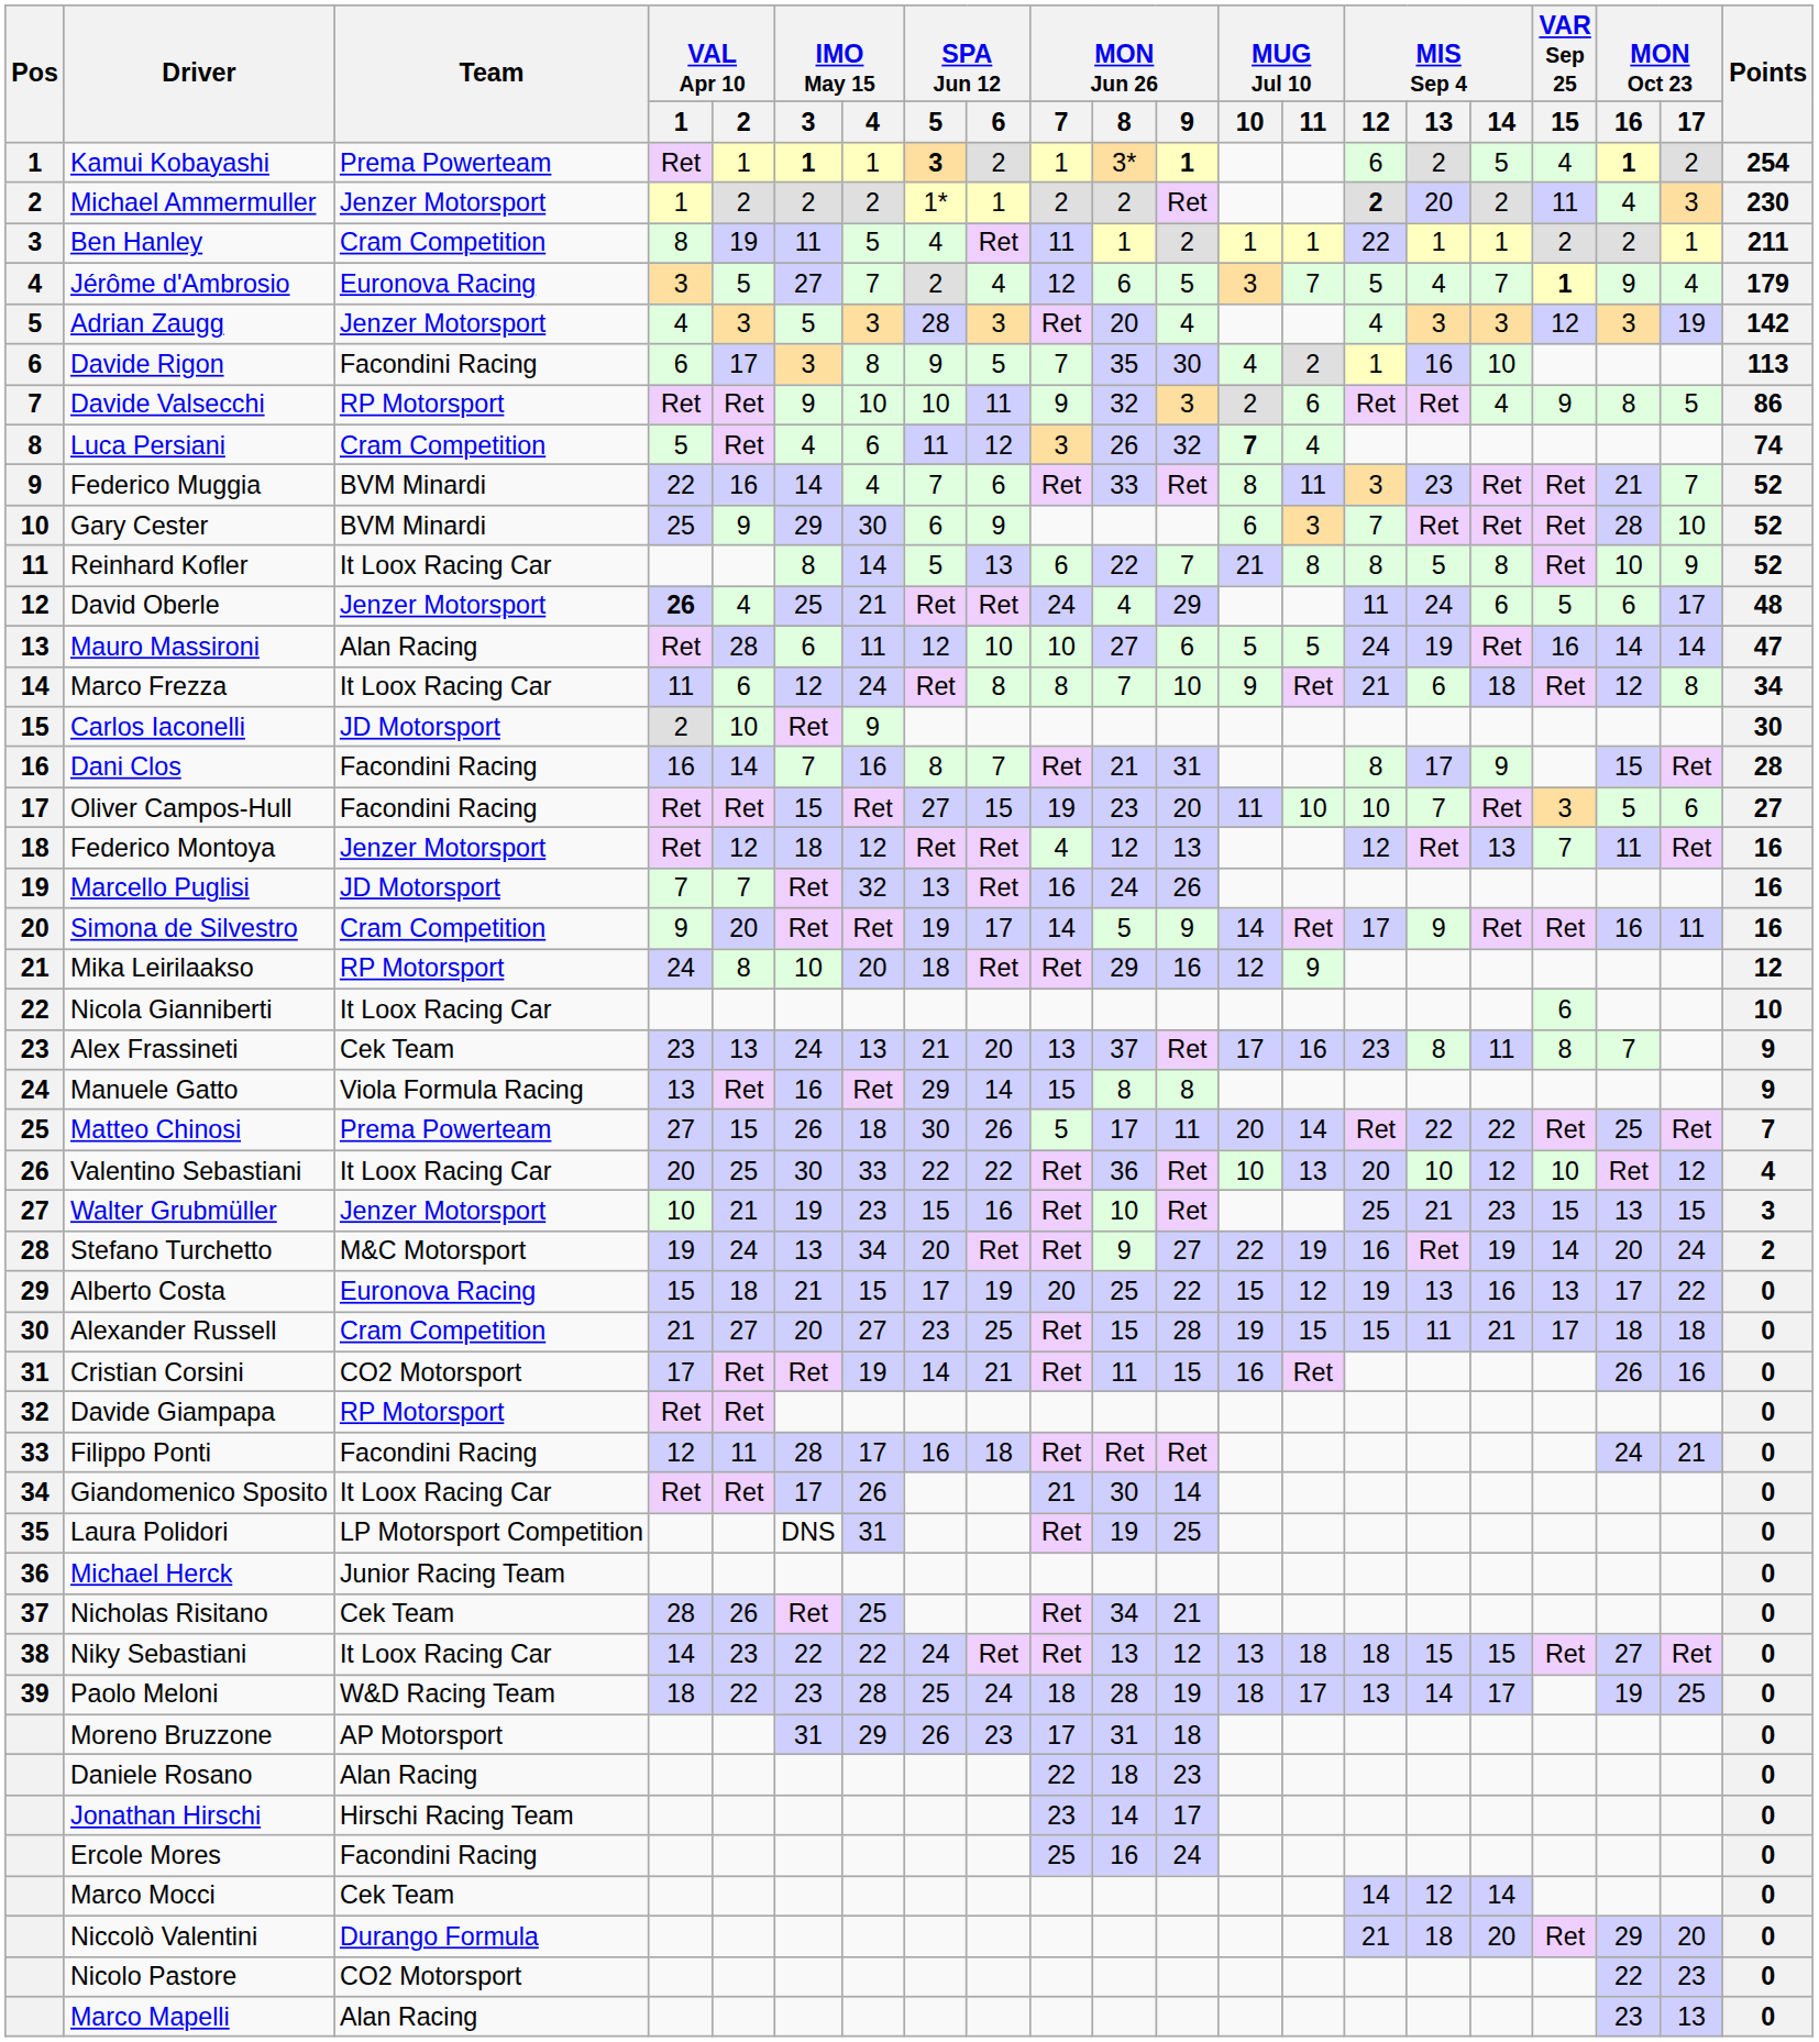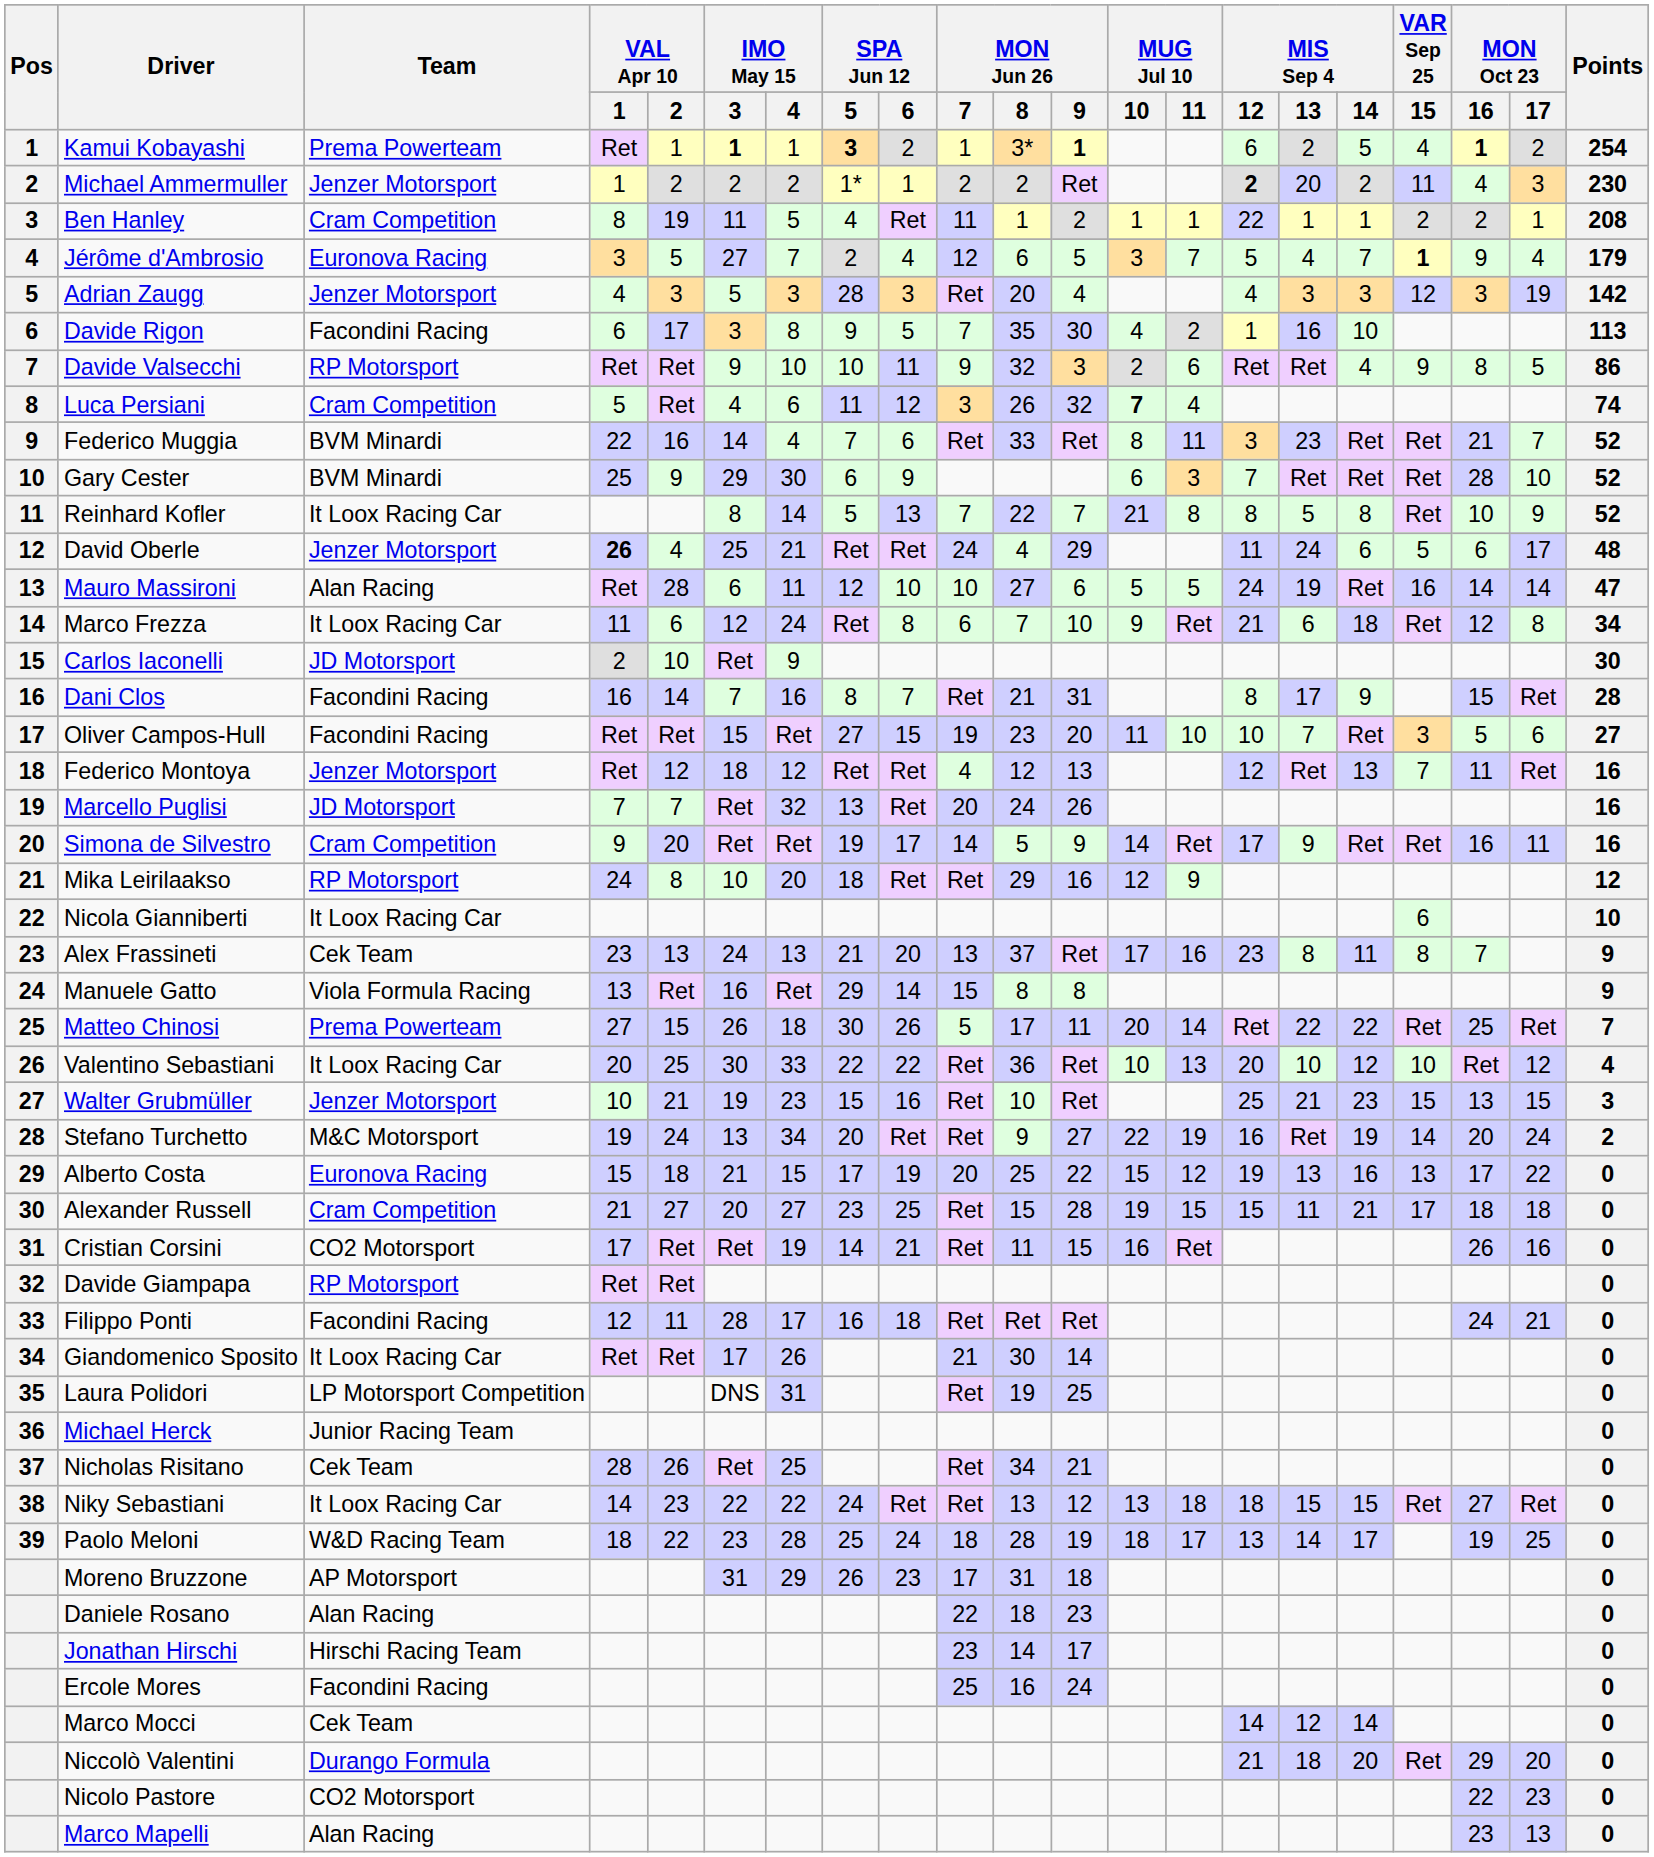Ben Hanley | Points: 211 -> 208
Reinhard Kofler | MON Jun 26 / 7: 6 -> 7
Marco Frezza | MON Jun 26 / 7: 8 -> 6
Marcello Puglisi | MON Jun 26 / 7: 16 -> 20
